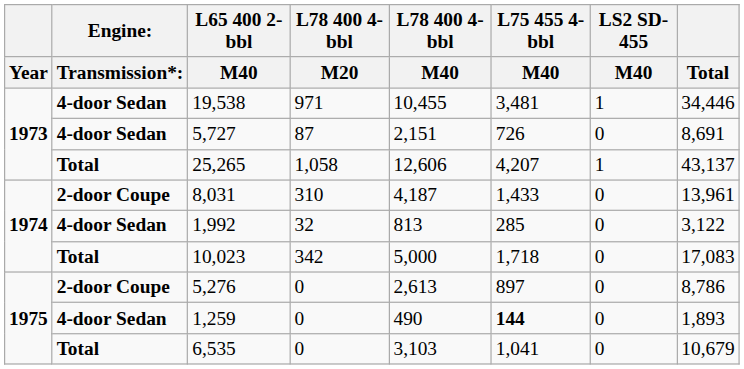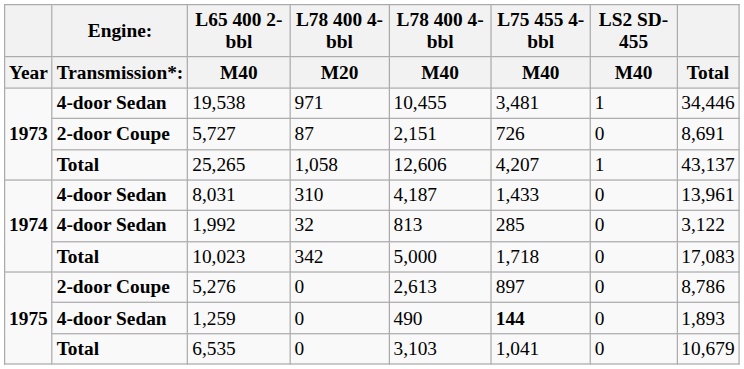5,727 | column 2: 4-door Sedan -> 2-door Coupe
8,031 | column 2: 2-door Coupe -> 4-door Sedan
